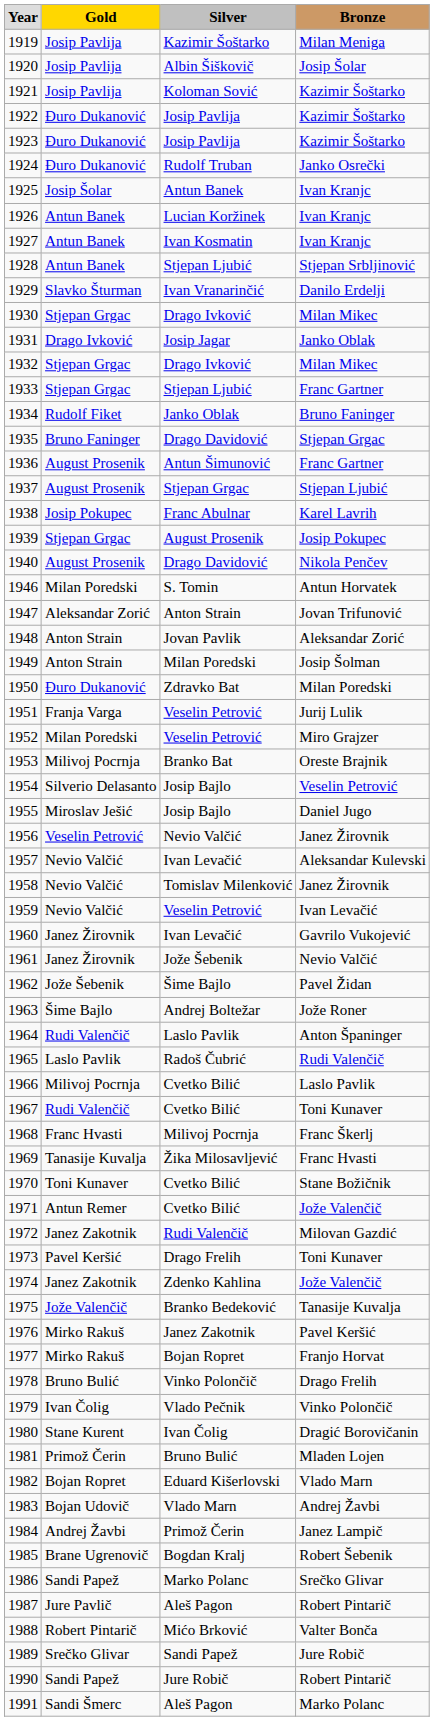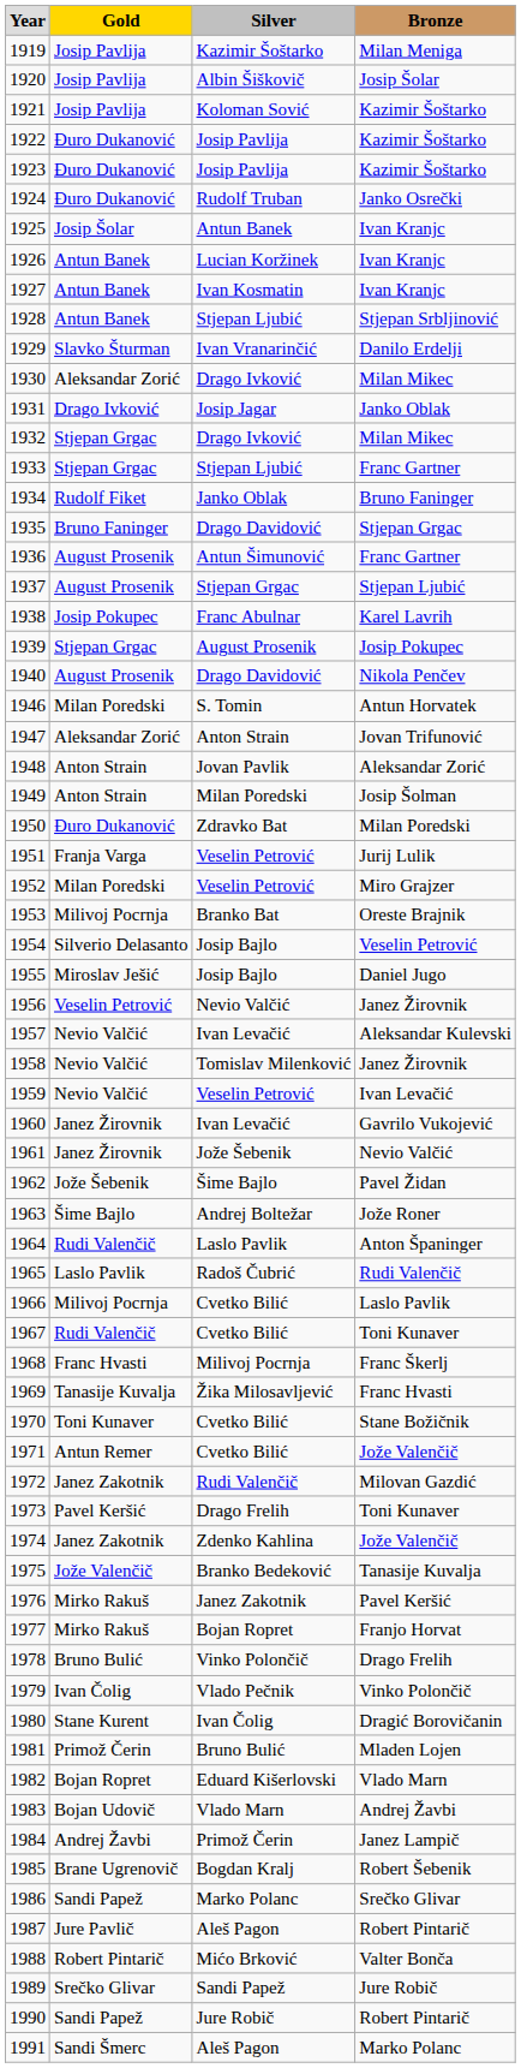1930 | column 2: Stjepan Grgac -> Aleksandar Zorić
